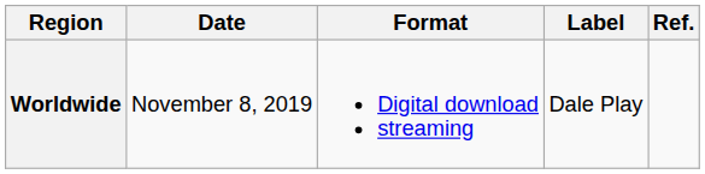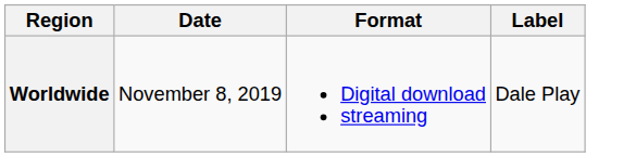- column: Ref.
